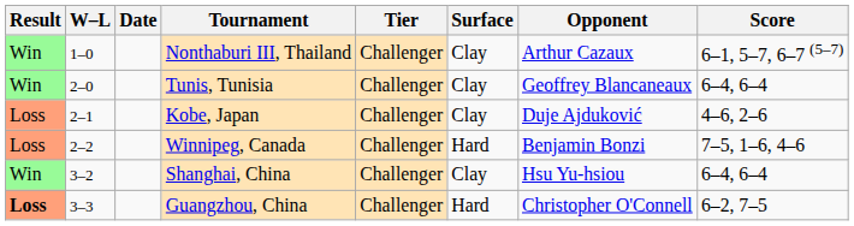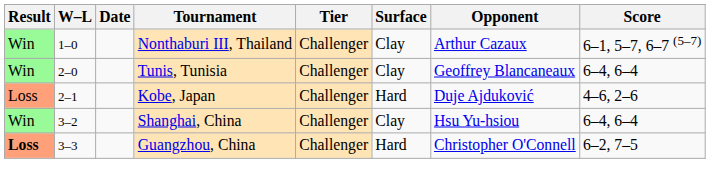Kobe, Japan | Surface: Clay -> Hard
- row: Loss | 2–2 | Winnipeg, Canada | Challenger | Hard | Benjamin Bonzi | 7–5, 1–6, 4–6
